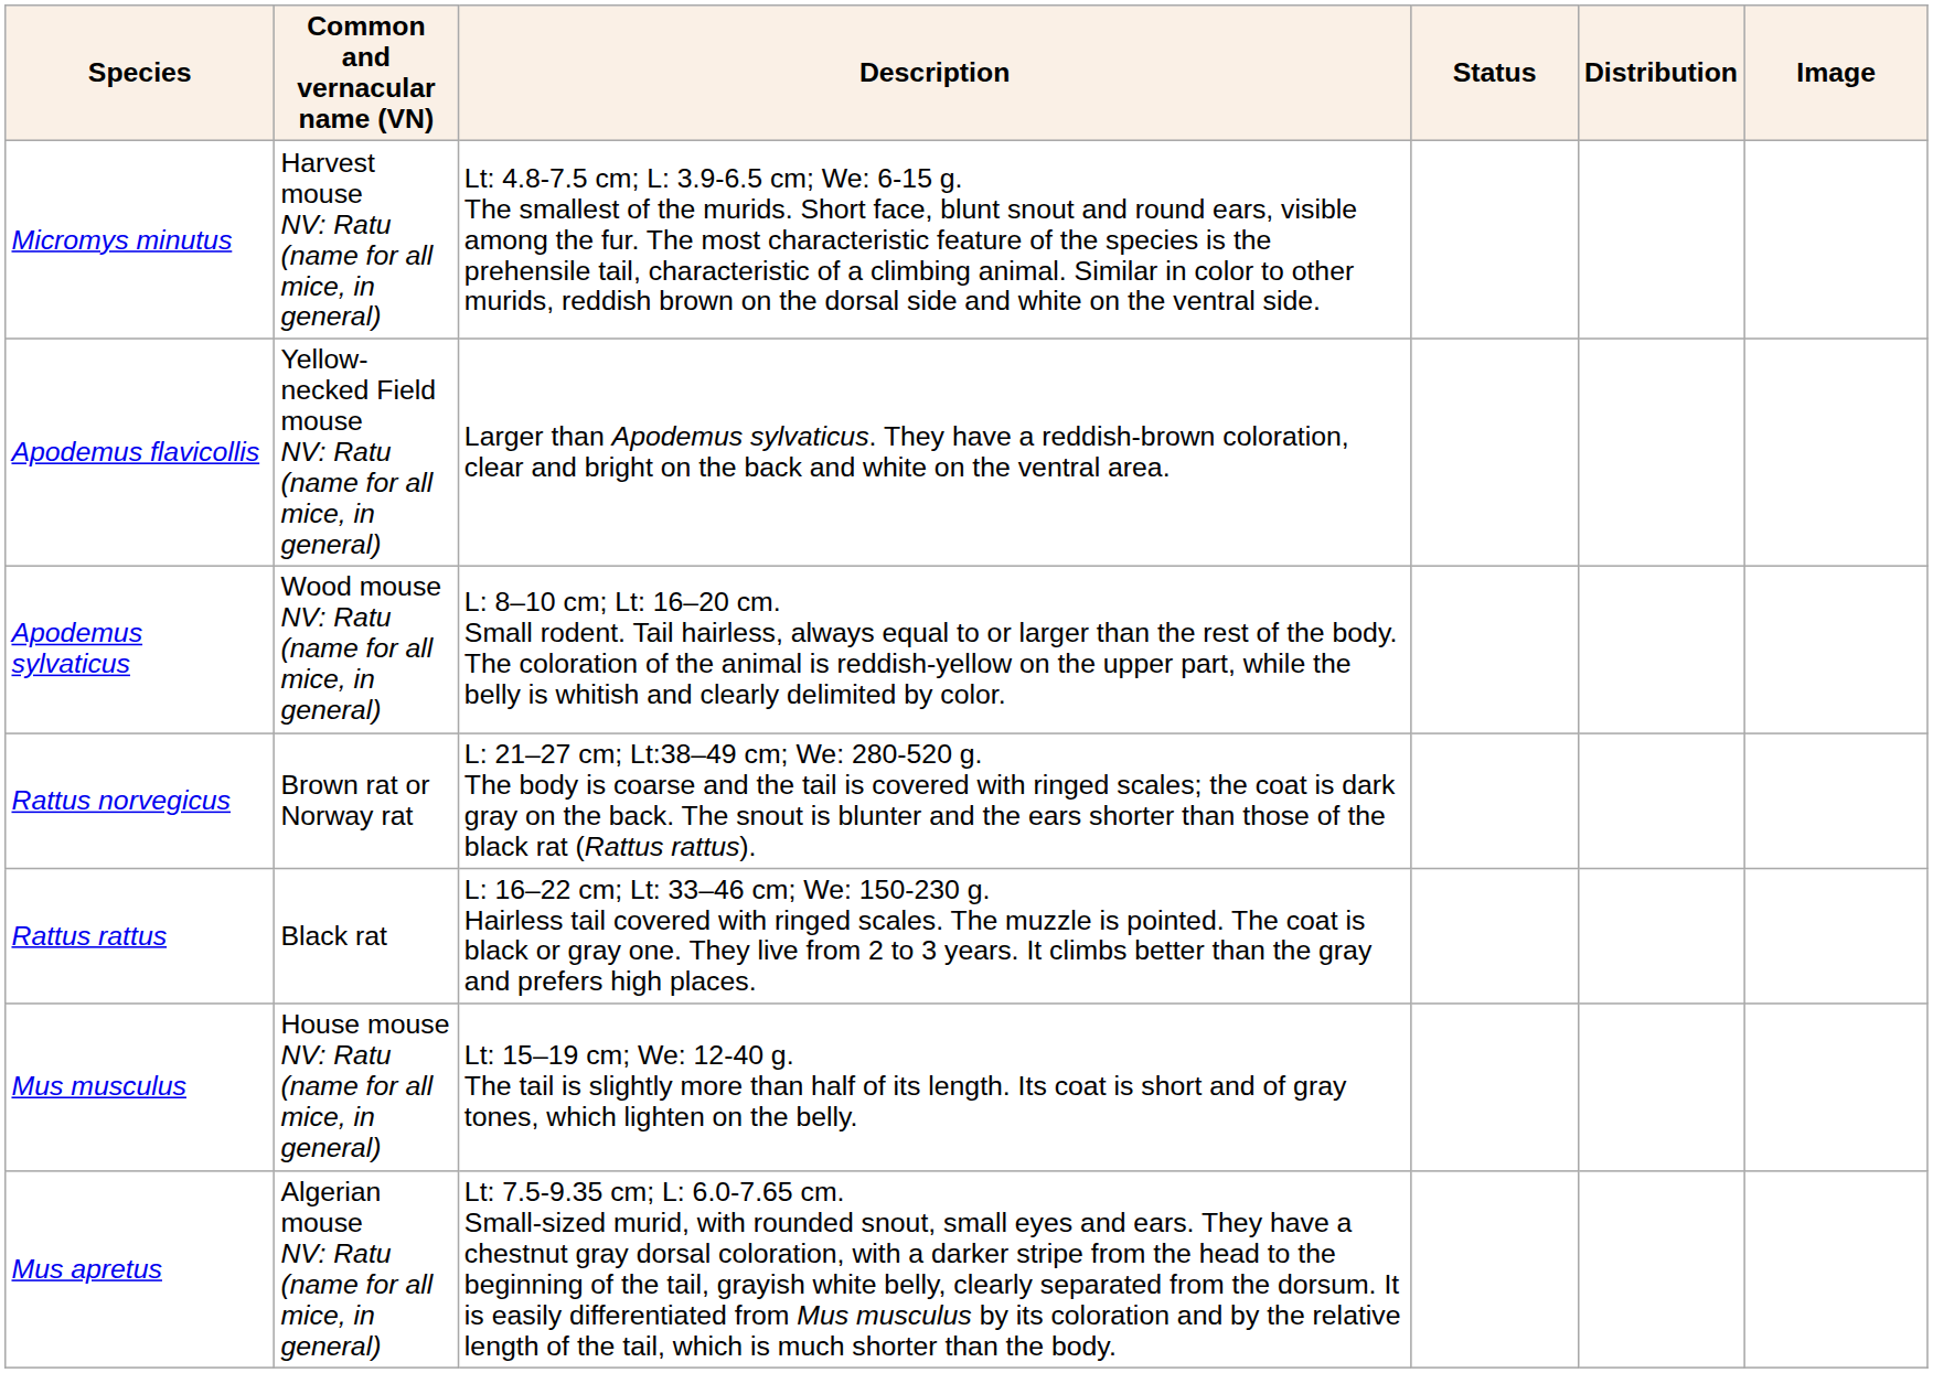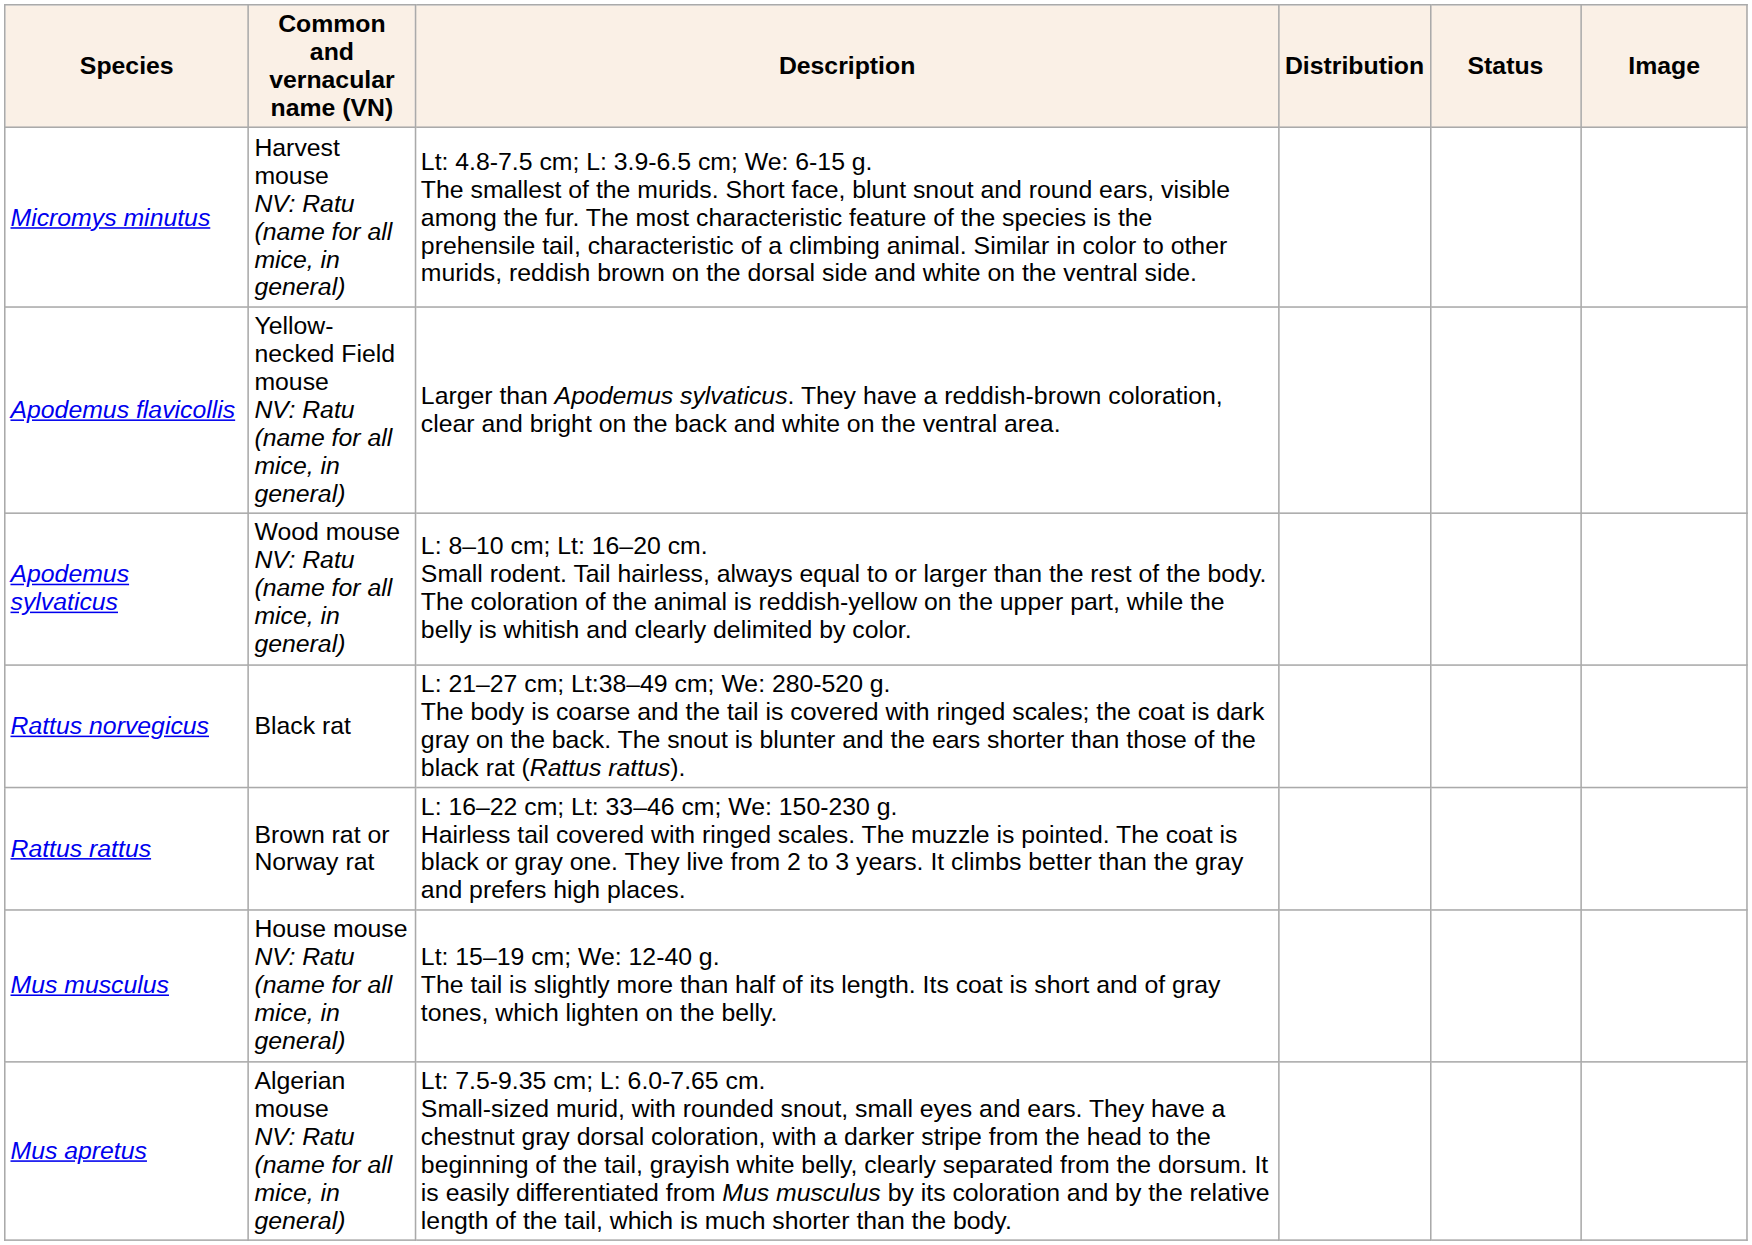columns swapped: Distribution <-> Status
Rattus norvegicus | Common and vernacular name (VN): Brown rat or Norway rat -> Black rat
Rattus rattus | Common and vernacular name (VN): Black rat -> Brown rat or Norway rat
